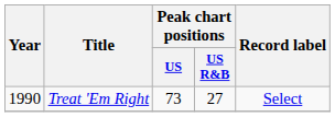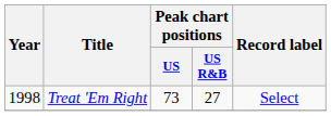Treat 'Em Right | Year: 1990 -> 1998
